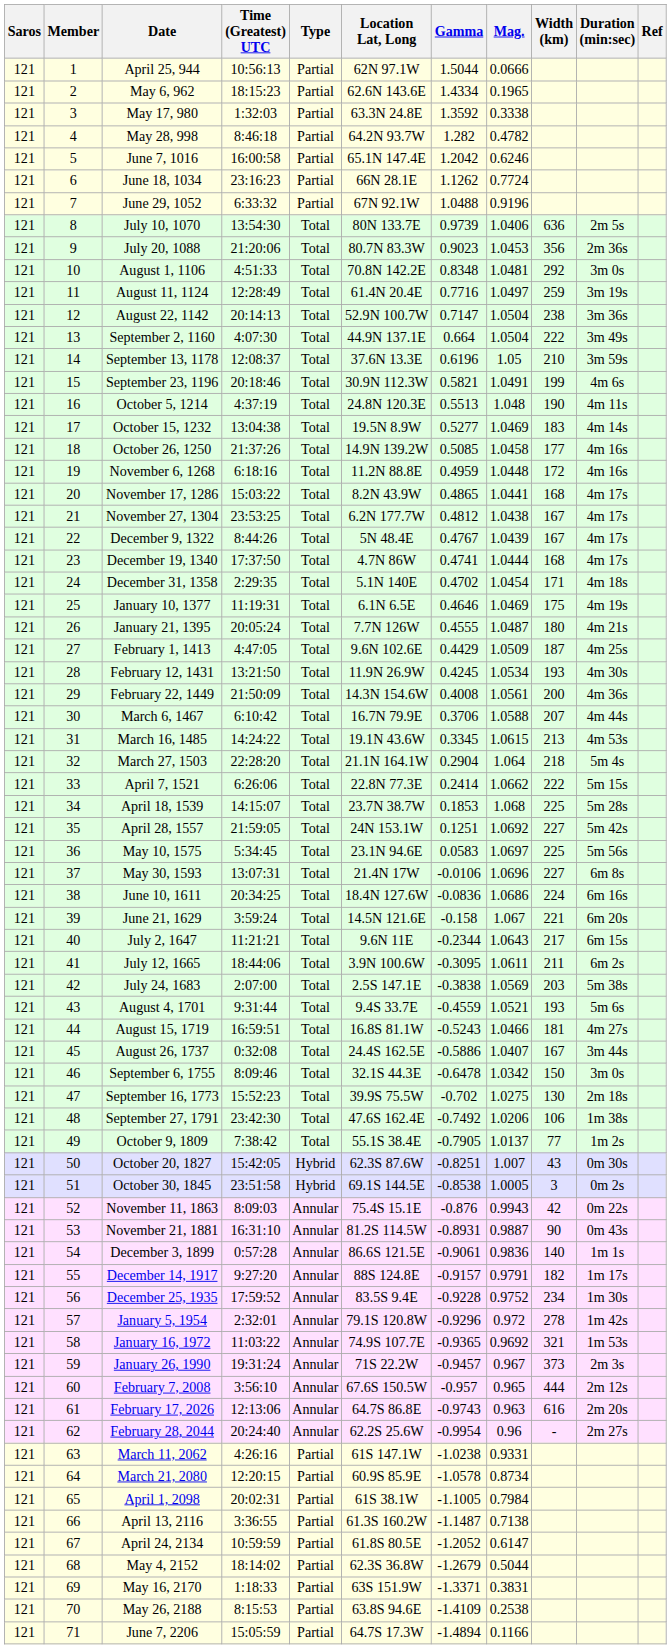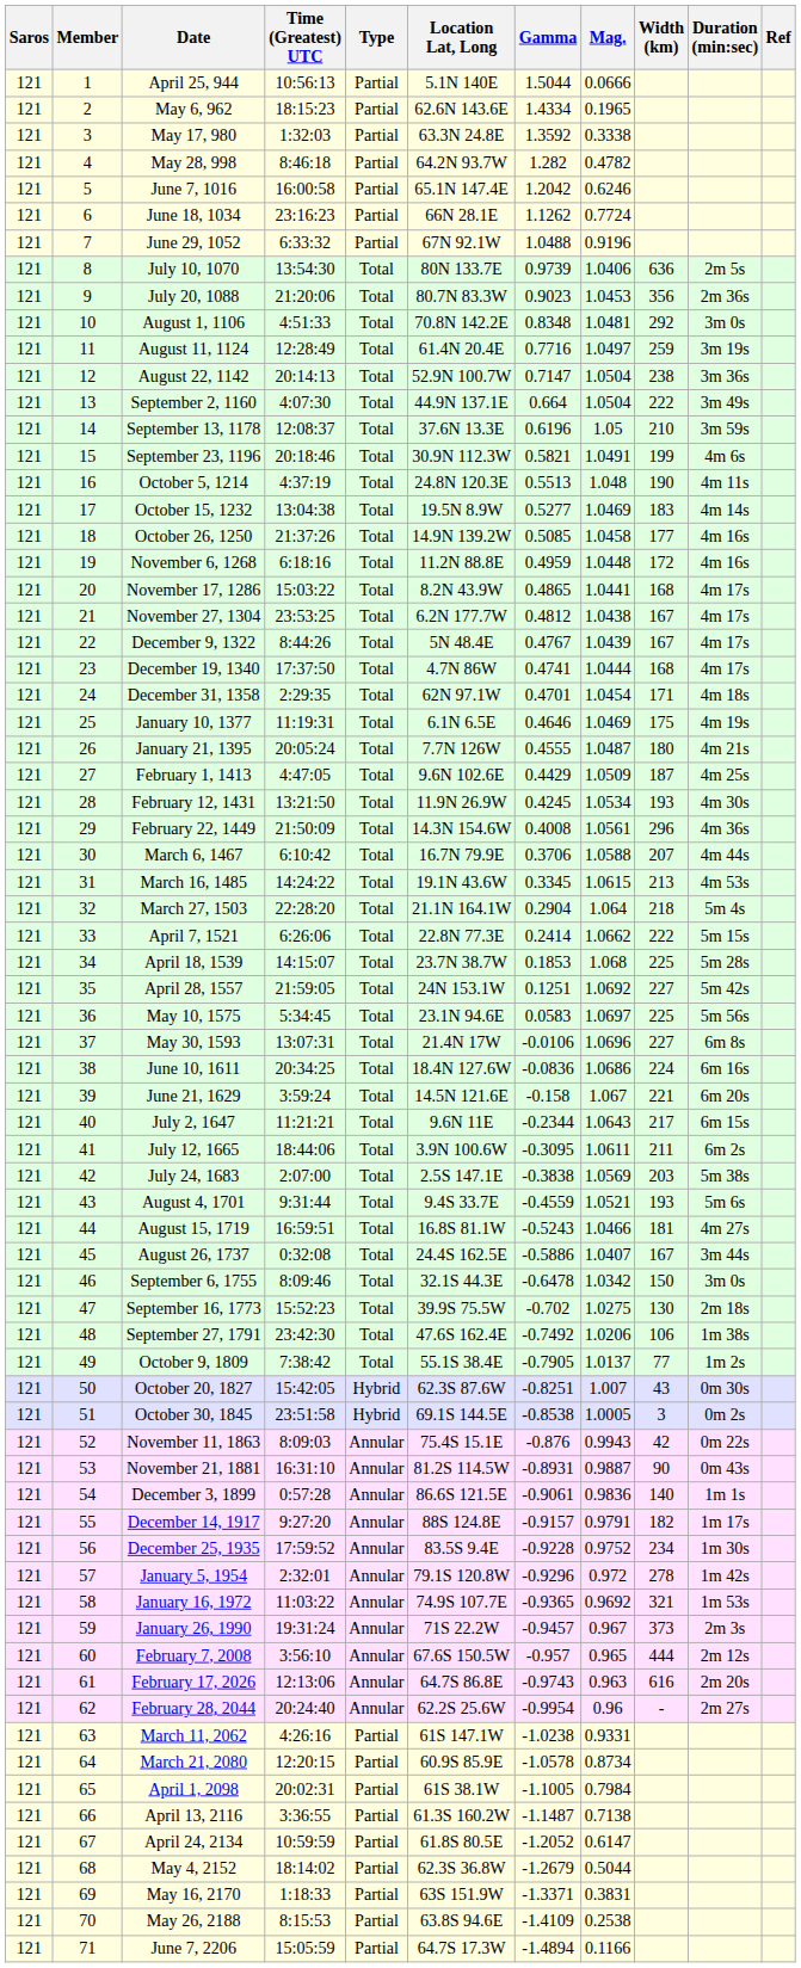April 25, 944 | Location Lat, Long: 62N 97.1W -> 5.1N 140E
December 31, 1358 | Location Lat, Long: 5.1N 140E -> 62N 97.1W
December 31, 1358 | Gamma: 0.4702 -> 0.4701
February 22, 1449 | Width (km): 200 -> 296
